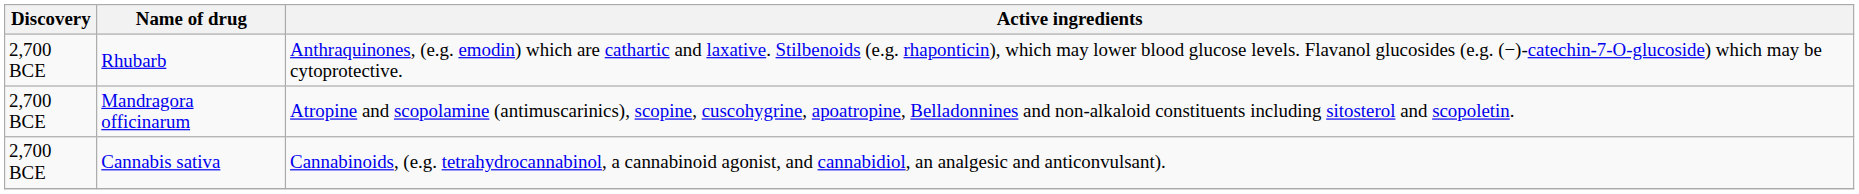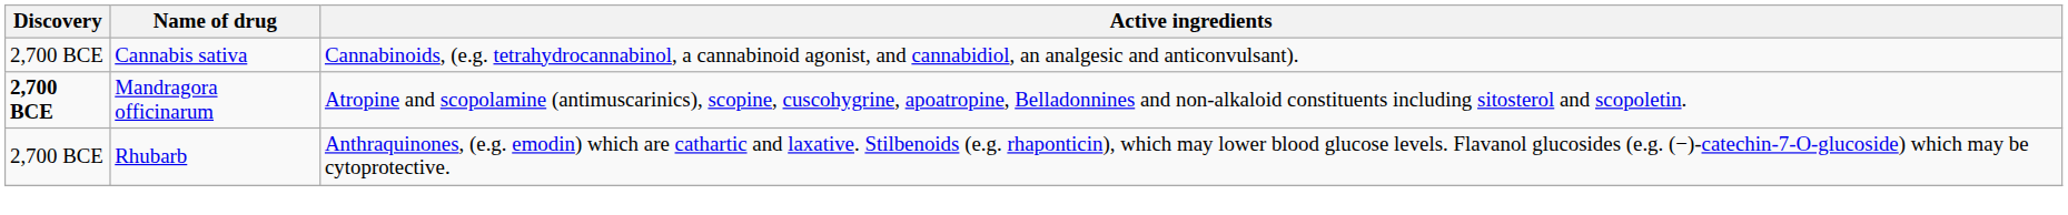rows swapped: Cannabis sativa <-> Rhubarb
Mandragora officinarum | Discovery: normal -> bold
